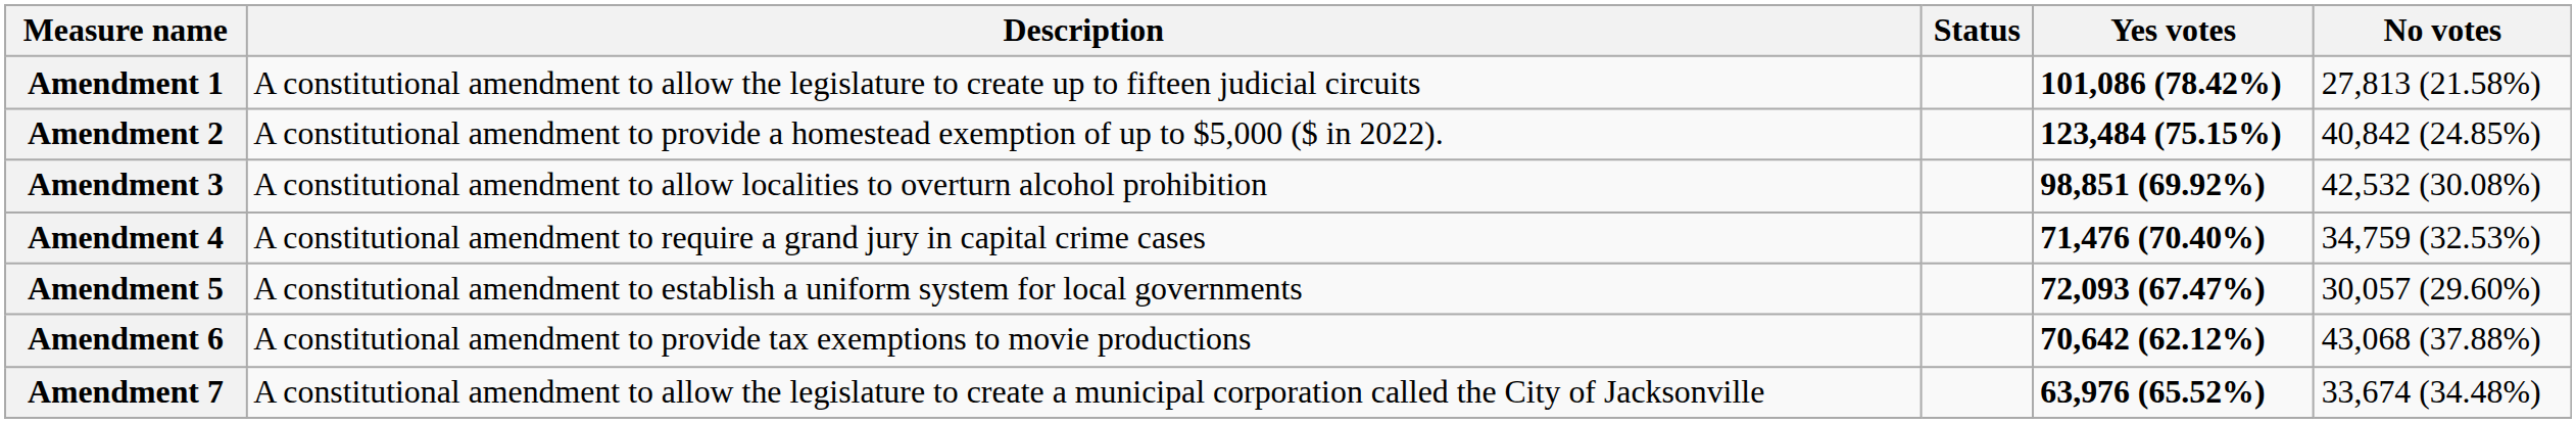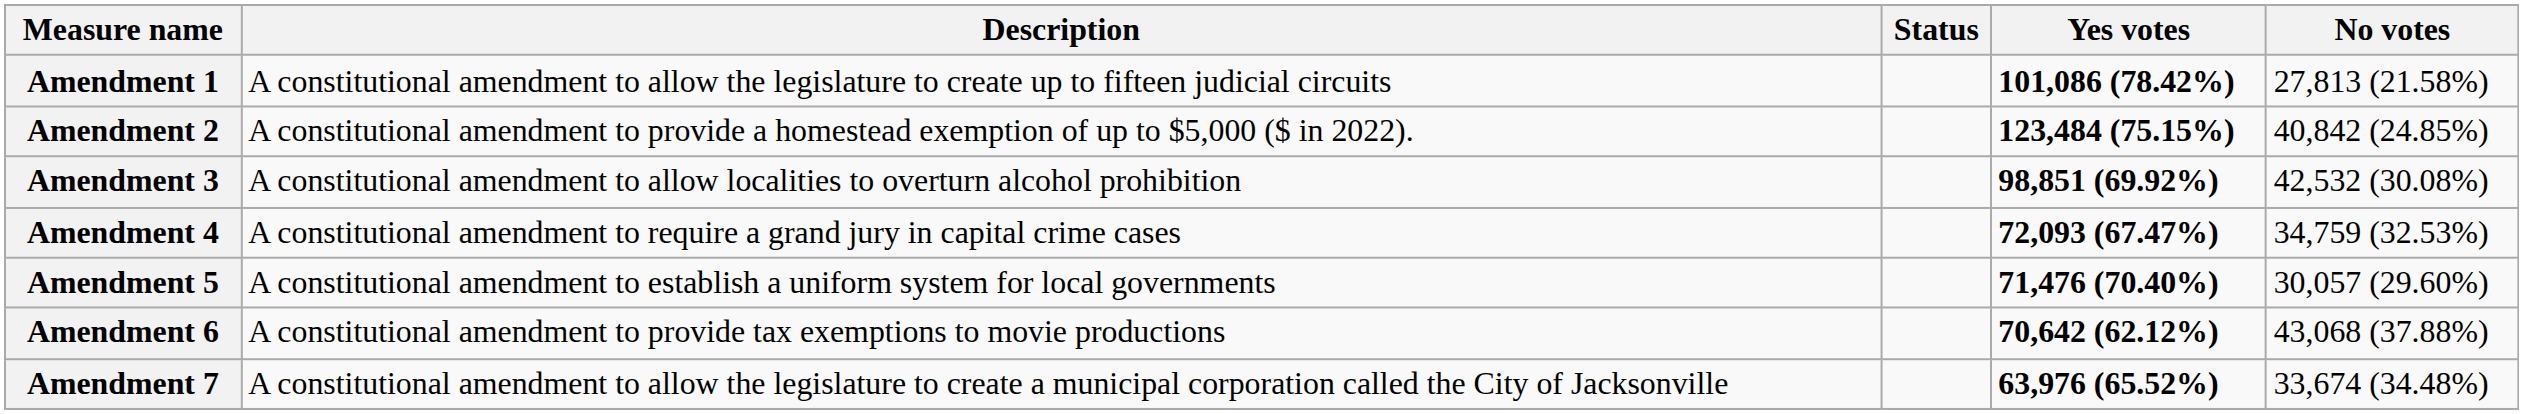Amendment 4 | Yes votes: 71,476 (70.40%) -> 72,093 (67.47%)
Amendment 5 | Yes votes: 72,093 (67.47%) -> 71,476 (70.40%)
